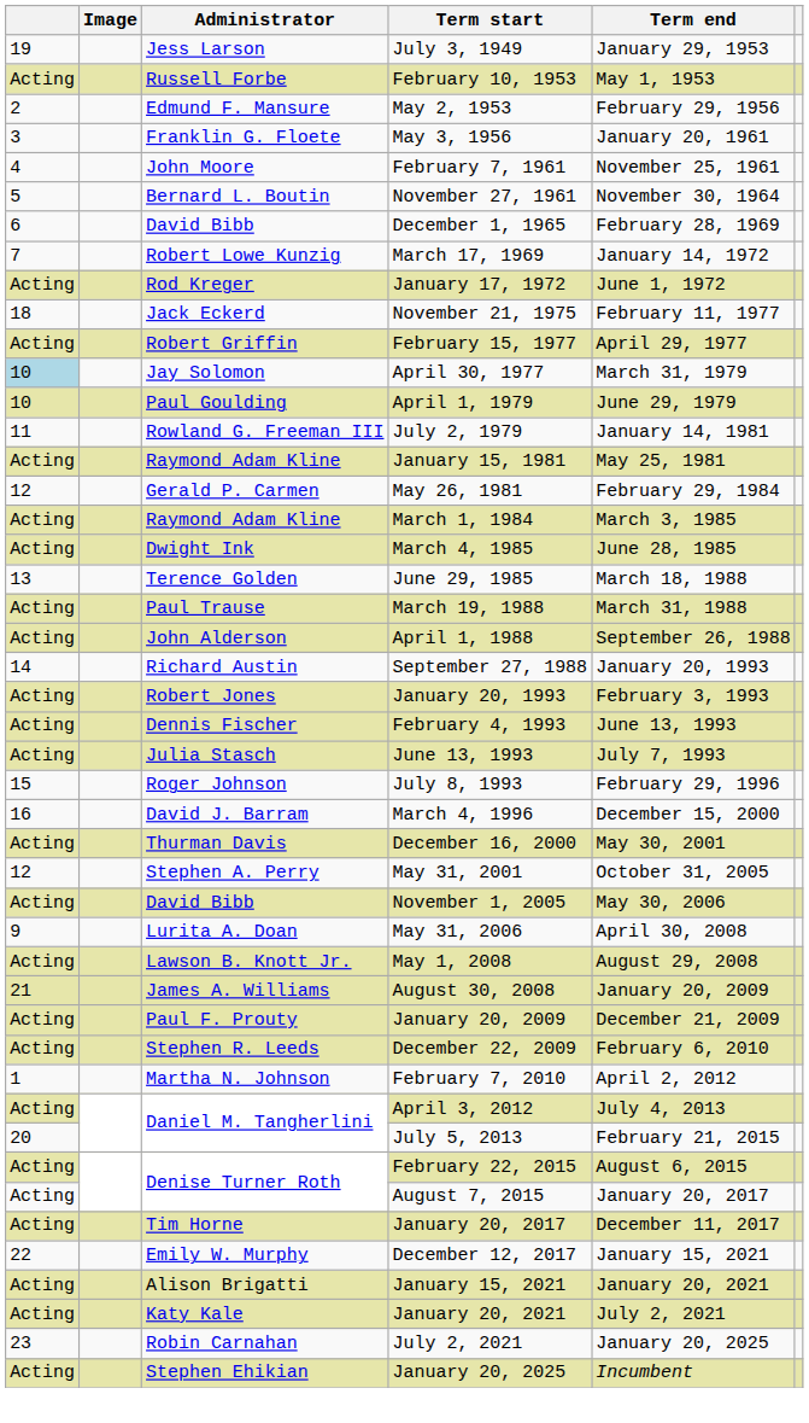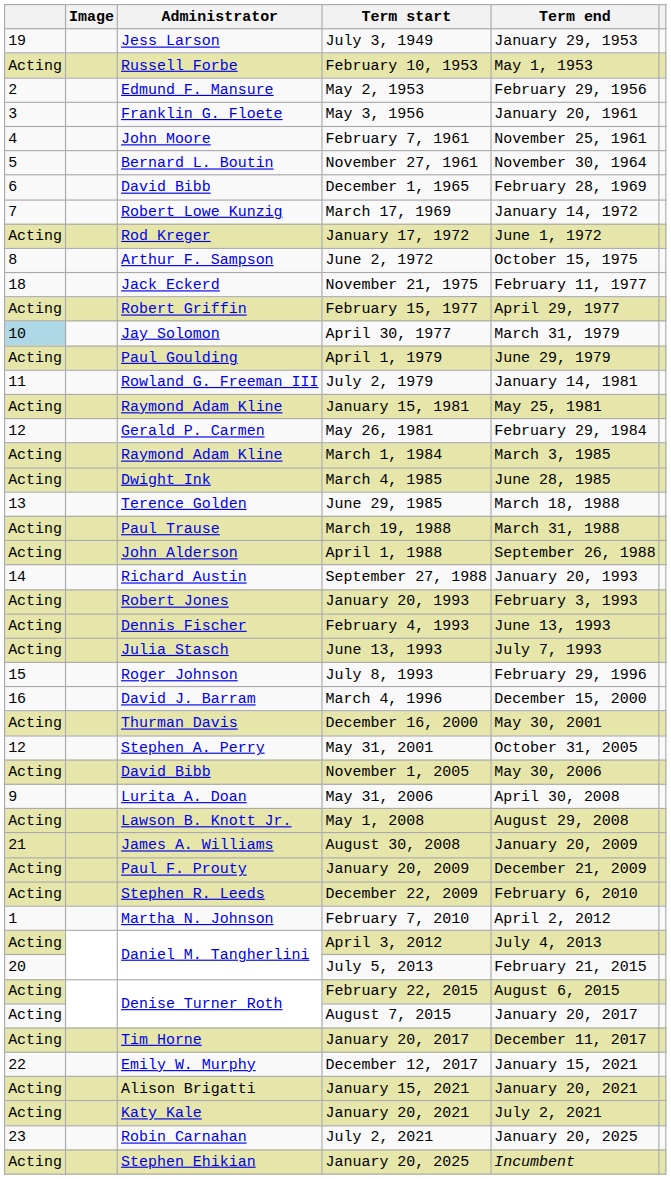+ row: 8 | Arthur F. Sampson | June 2, 1972 | October 15, 1975
April 1, 1979 | column 1: 10 -> Acting
